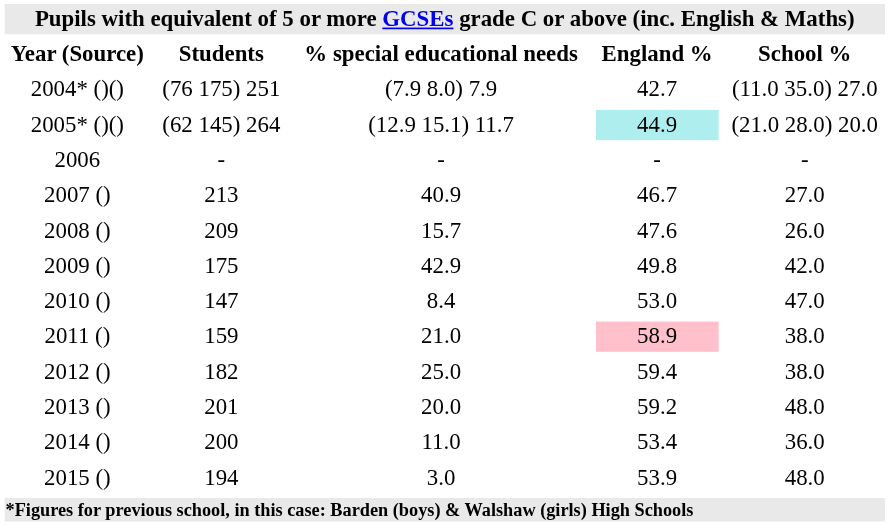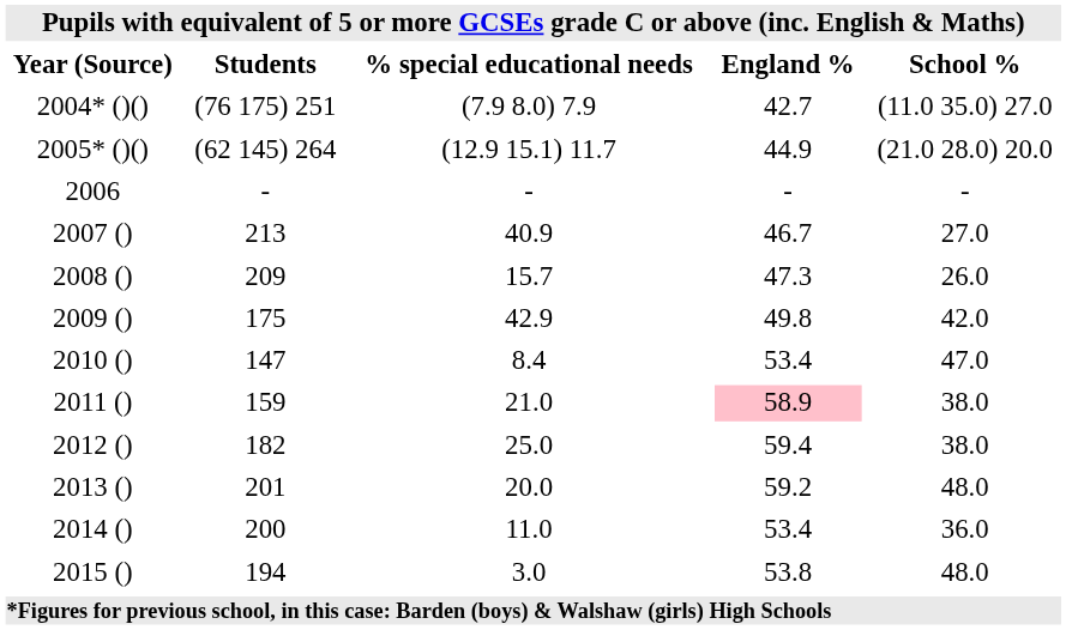2005* ()() | England %: paleturquoise background -> no background
2008 () | England %: 47.6 -> 47.3
2010 () | England %: 53.0 -> 53.4
2015 () | England %: 53.9 -> 53.8
